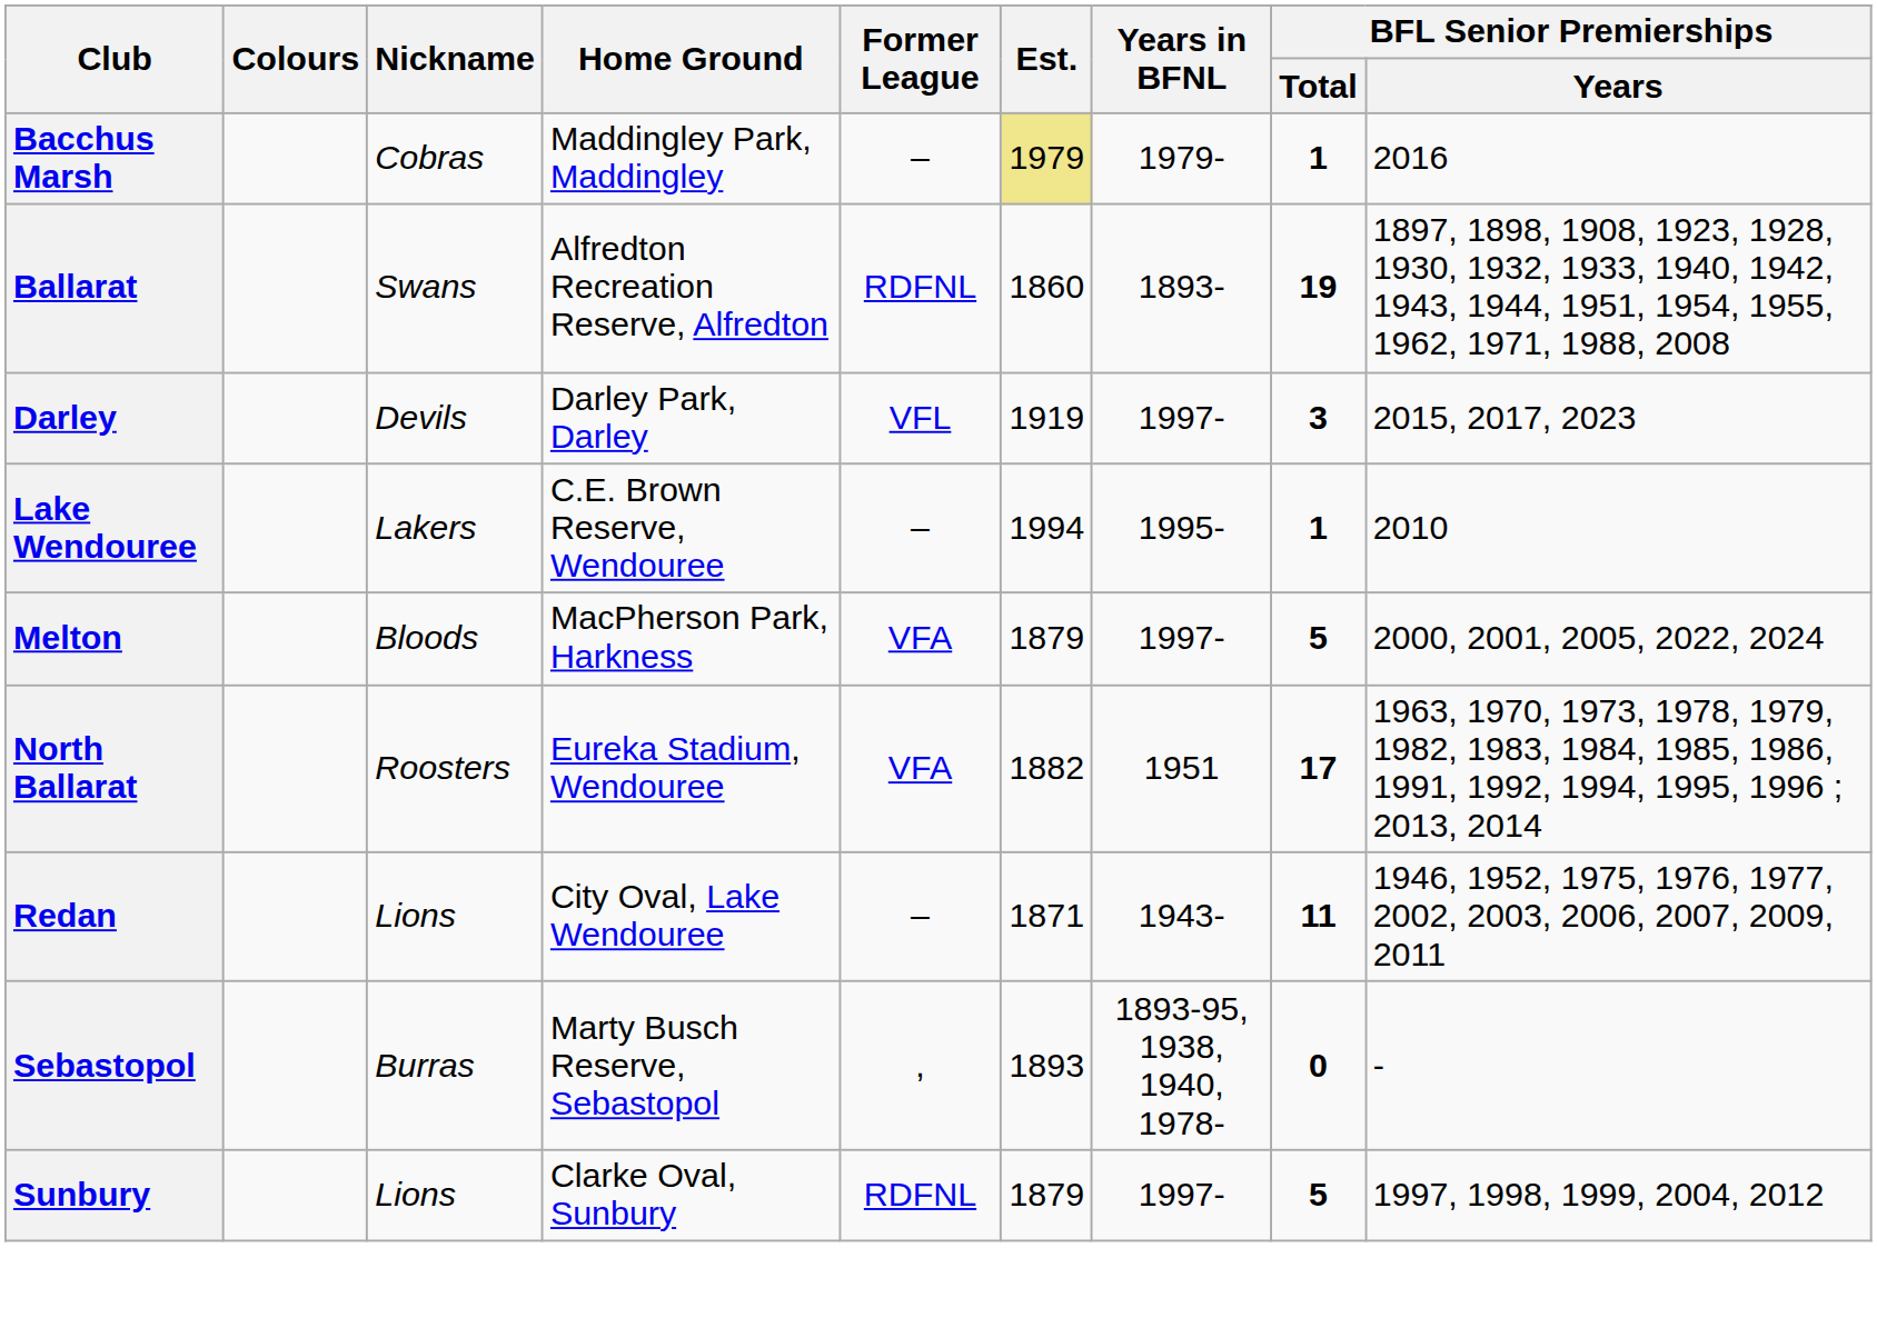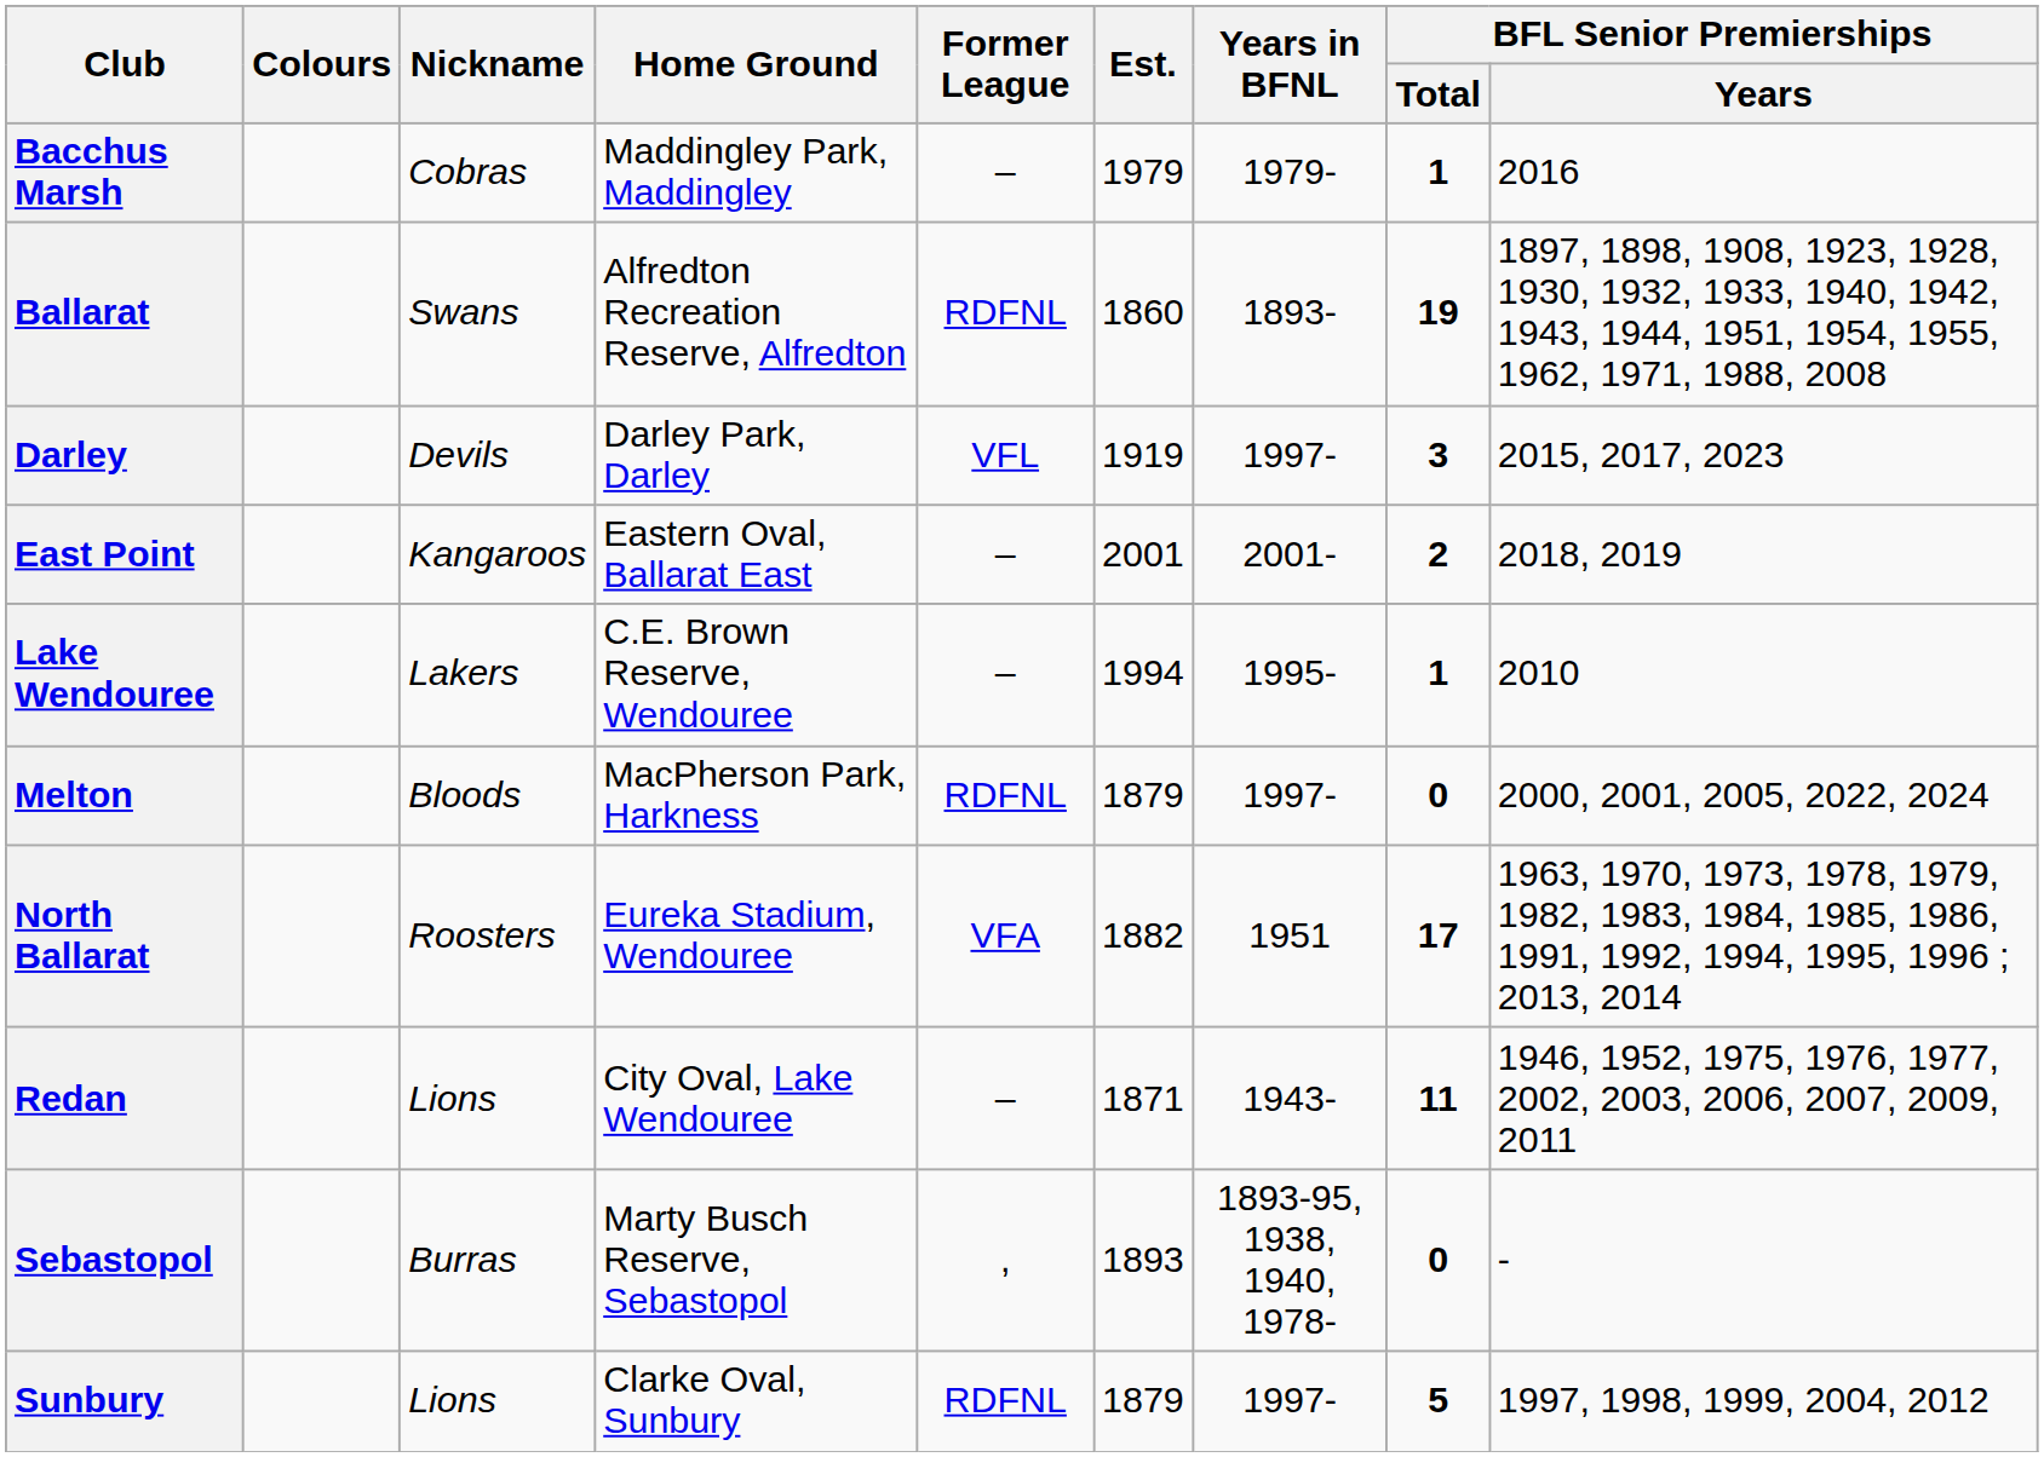Bacchus Marsh | Est.: khaki background -> no background
+ row: East Point | Kangaroos | Eastern Oval, Ballarat East | – | 2001 | 2001- | 2 | 2018, 2019
Melton | Former League: VFA -> RDFNL
Melton | BFL Senior Premierships / Total: 5 -> 0
